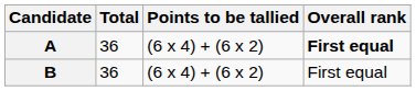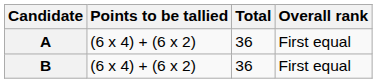columns swapped: Points to be tallied <-> Total
A | Overall rank: bold -> normal
